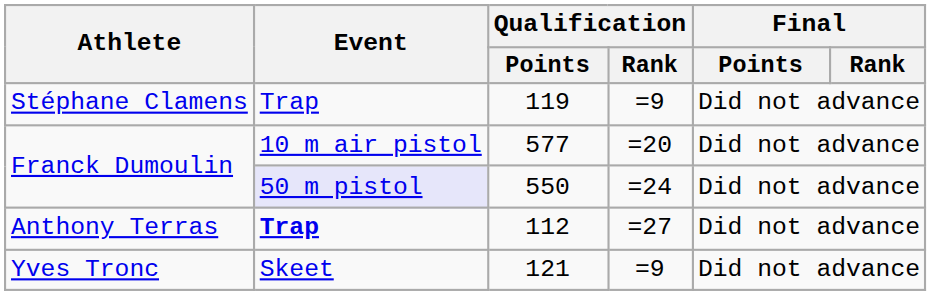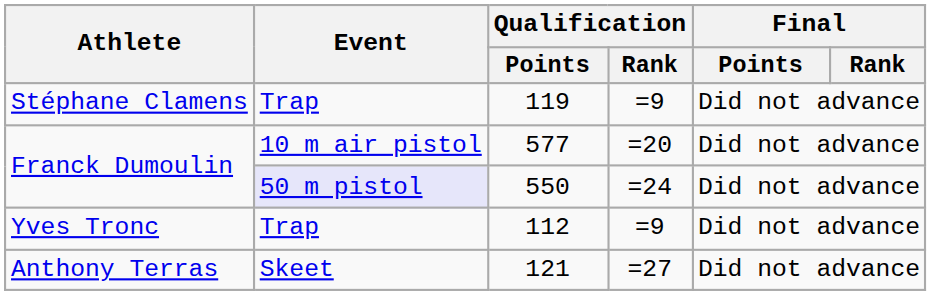112 | Athlete: Anthony Terras -> Yves Tronc
112 | Event: bold -> normal
112 | Qualification / Rank: =27 -> =9
121 | Athlete: Yves Tronc -> Anthony Terras
121 | Qualification / Rank: =9 -> =27
